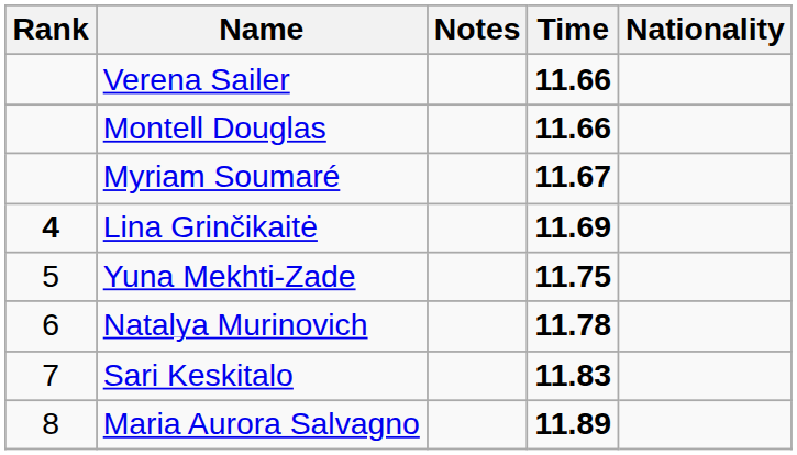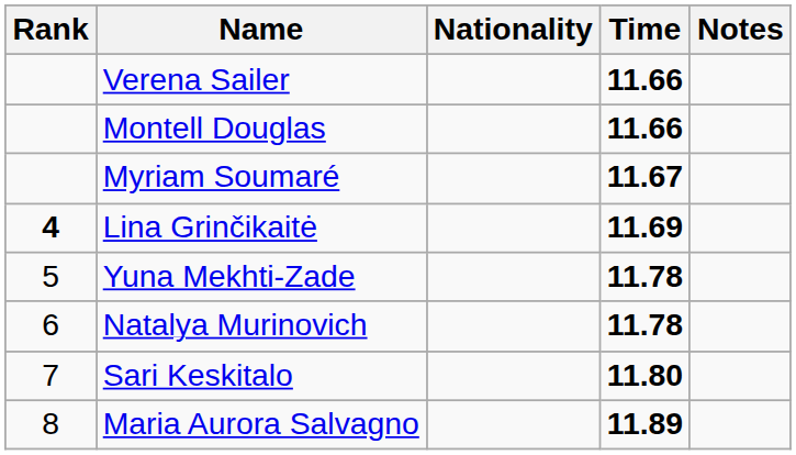columns swapped: Nationality <-> Notes
Yuna Mekhti-Zade | Time: 11.75 -> 11.78
Sari Keskitalo | Time: 11.83 -> 11.80
